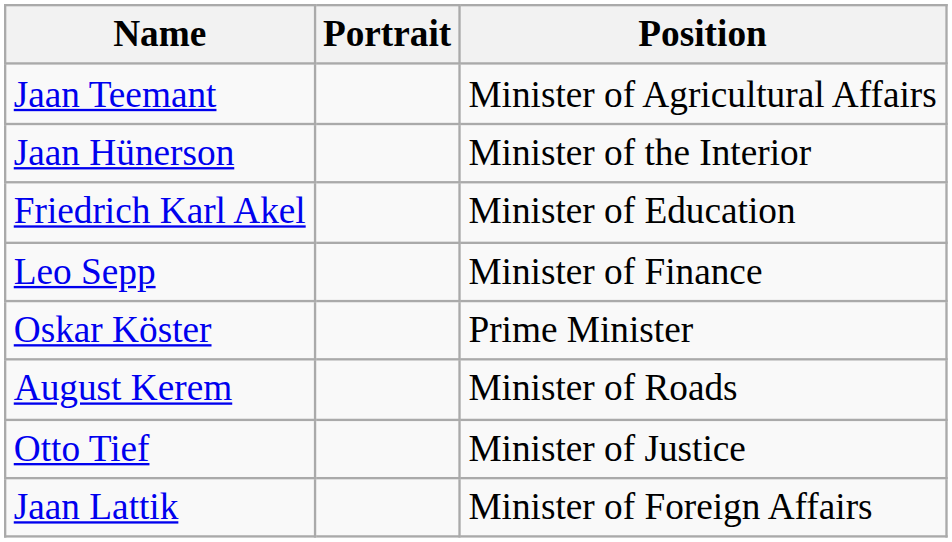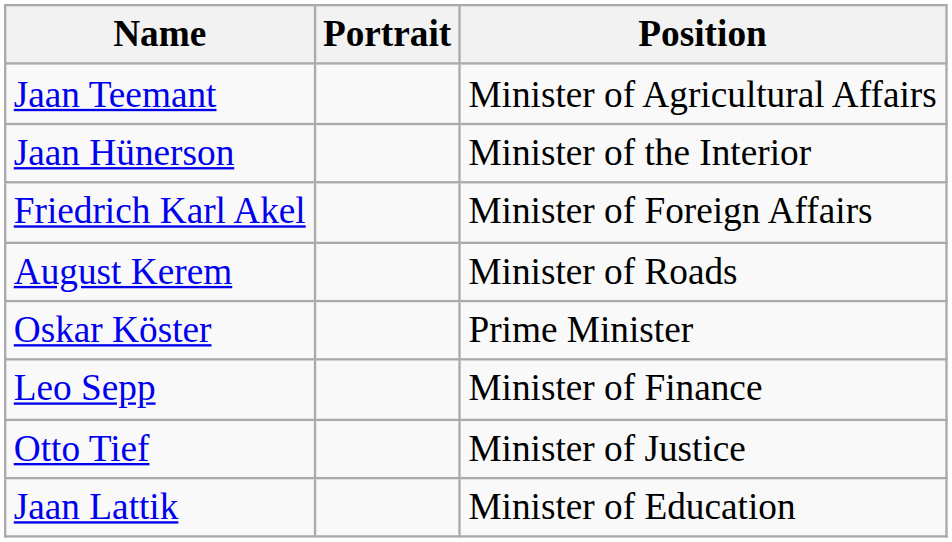Friedrich Karl Akel | Position: Minister of Education -> Minister of Foreign Affairs
rows swapped: Leo Sepp <-> August Kerem
Jaan Lattik | Position: Minister of Foreign Affairs -> Minister of Education
